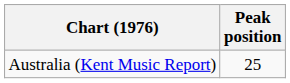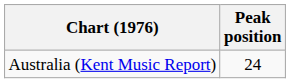Australia (Kent Music Report) | Peak position: 25 -> 24
